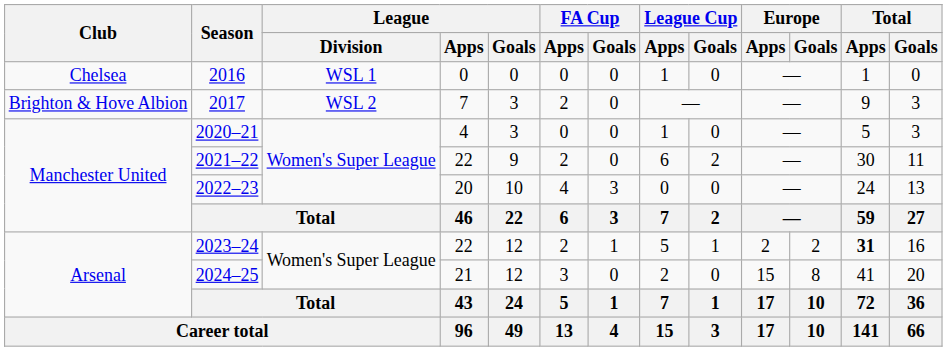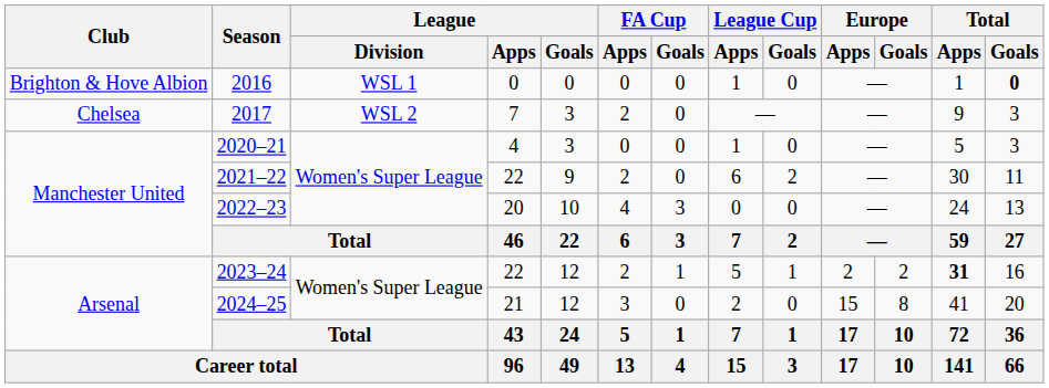2016 | Club: Chelsea -> Brighton & Hove Albion
2016 | Total / Goals: normal -> bold
2017 | Club: Brighton & Hove Albion -> Chelsea
